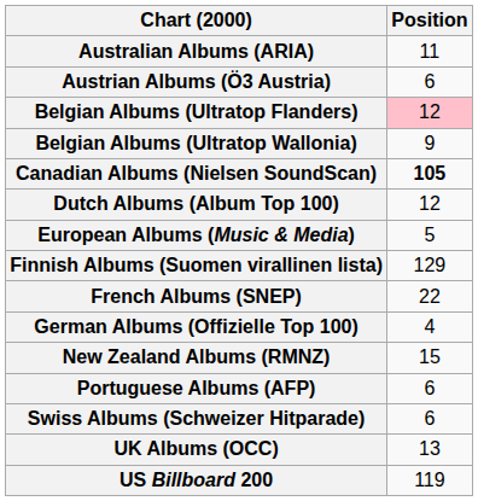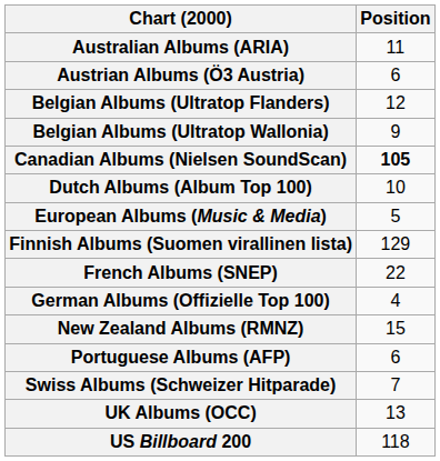Belgian Albums (Ultratop Flanders) | Position: pink background -> no background
Dutch Albums (Album Top 100) | Position: 12 -> 10
Swiss Albums (Schweizer Hitparade) | Position: 6 -> 7
US Billboard 200 | Position: 119 -> 118
